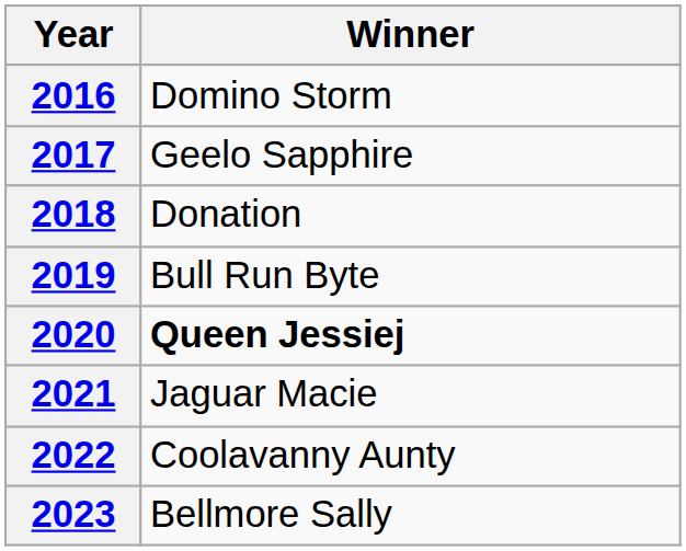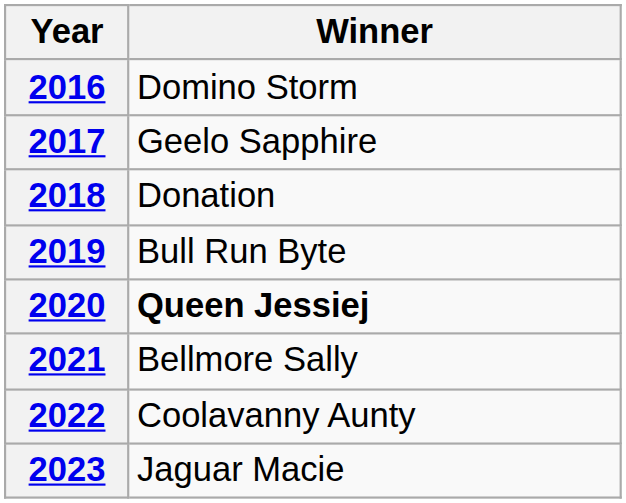2021 | Winner: Jaguar Macie -> Bellmore Sally
2023 | Winner: Bellmore Sally -> Jaguar Macie
